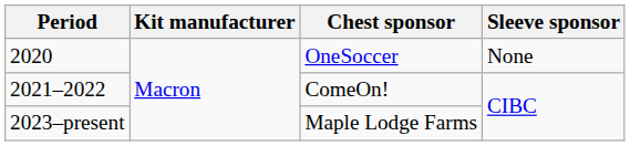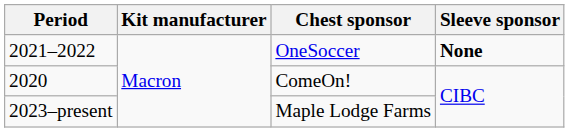OneSoccer | Period: 2020 -> 2021–2022
OneSoccer | Sleeve sponsor: normal -> bold
ComeOn! | Period: 2021–2022 -> 2020
